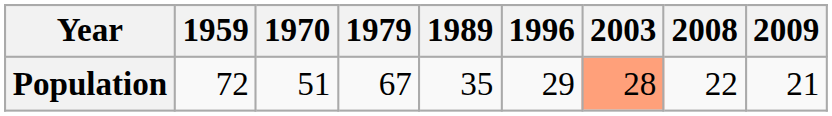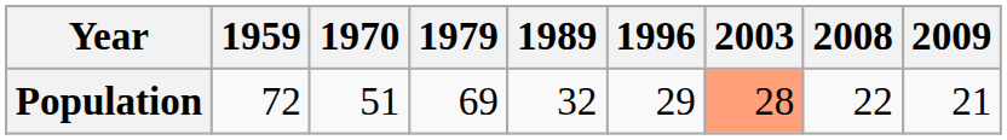Population | 1979: 67 -> 69
Population | 1989: 35 -> 32
